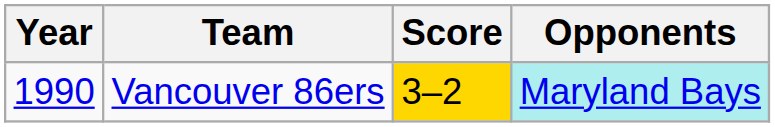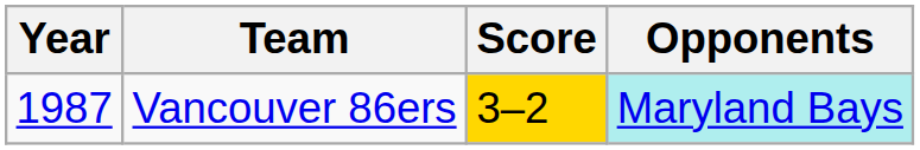Vancouver 86ers | Year: 1990 -> 1987
